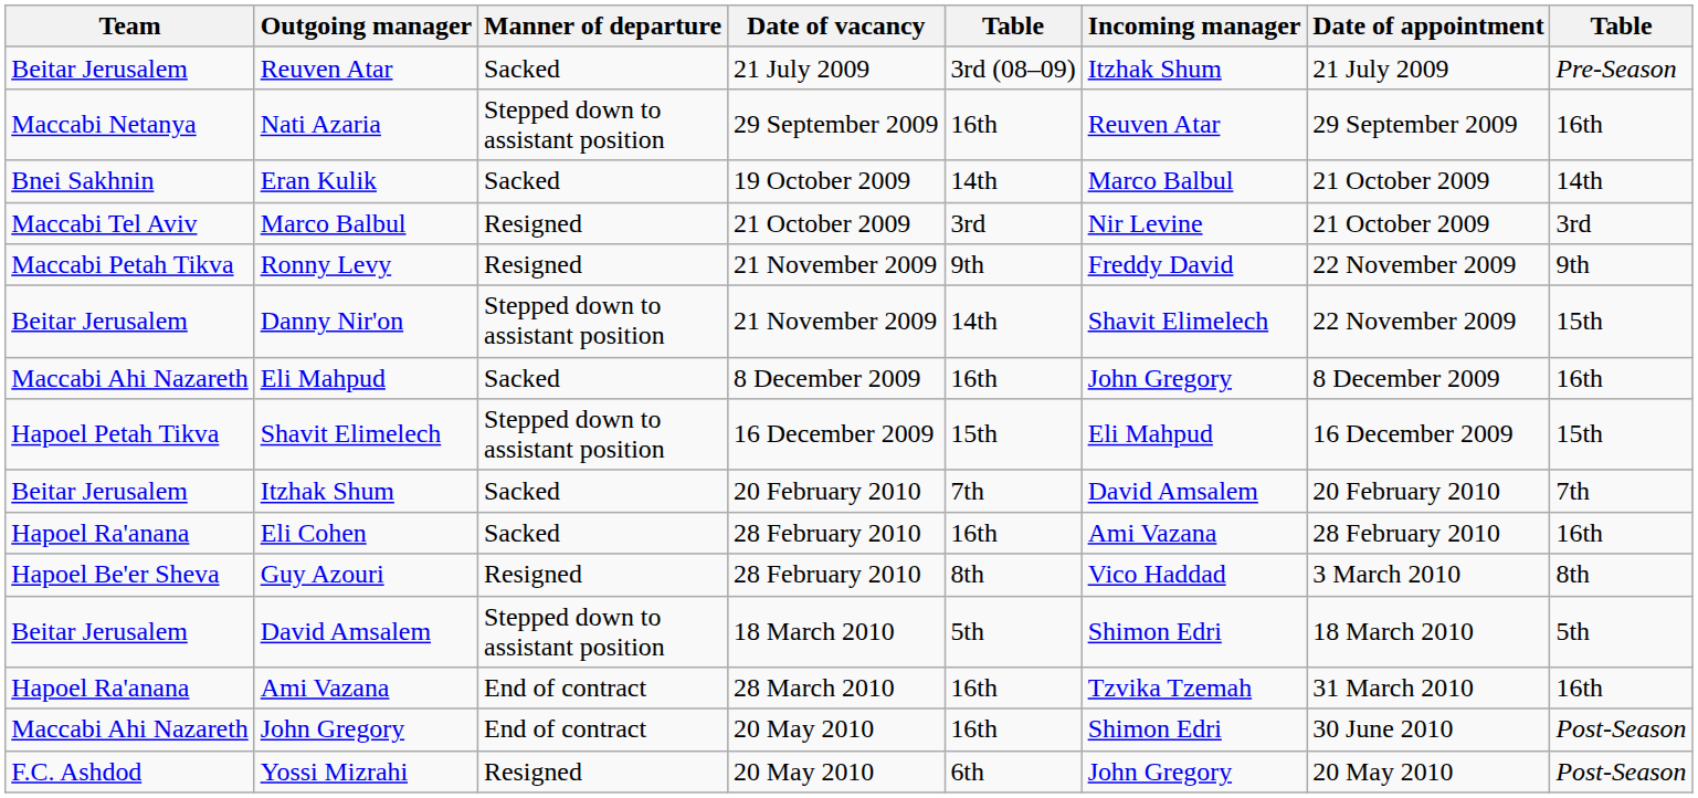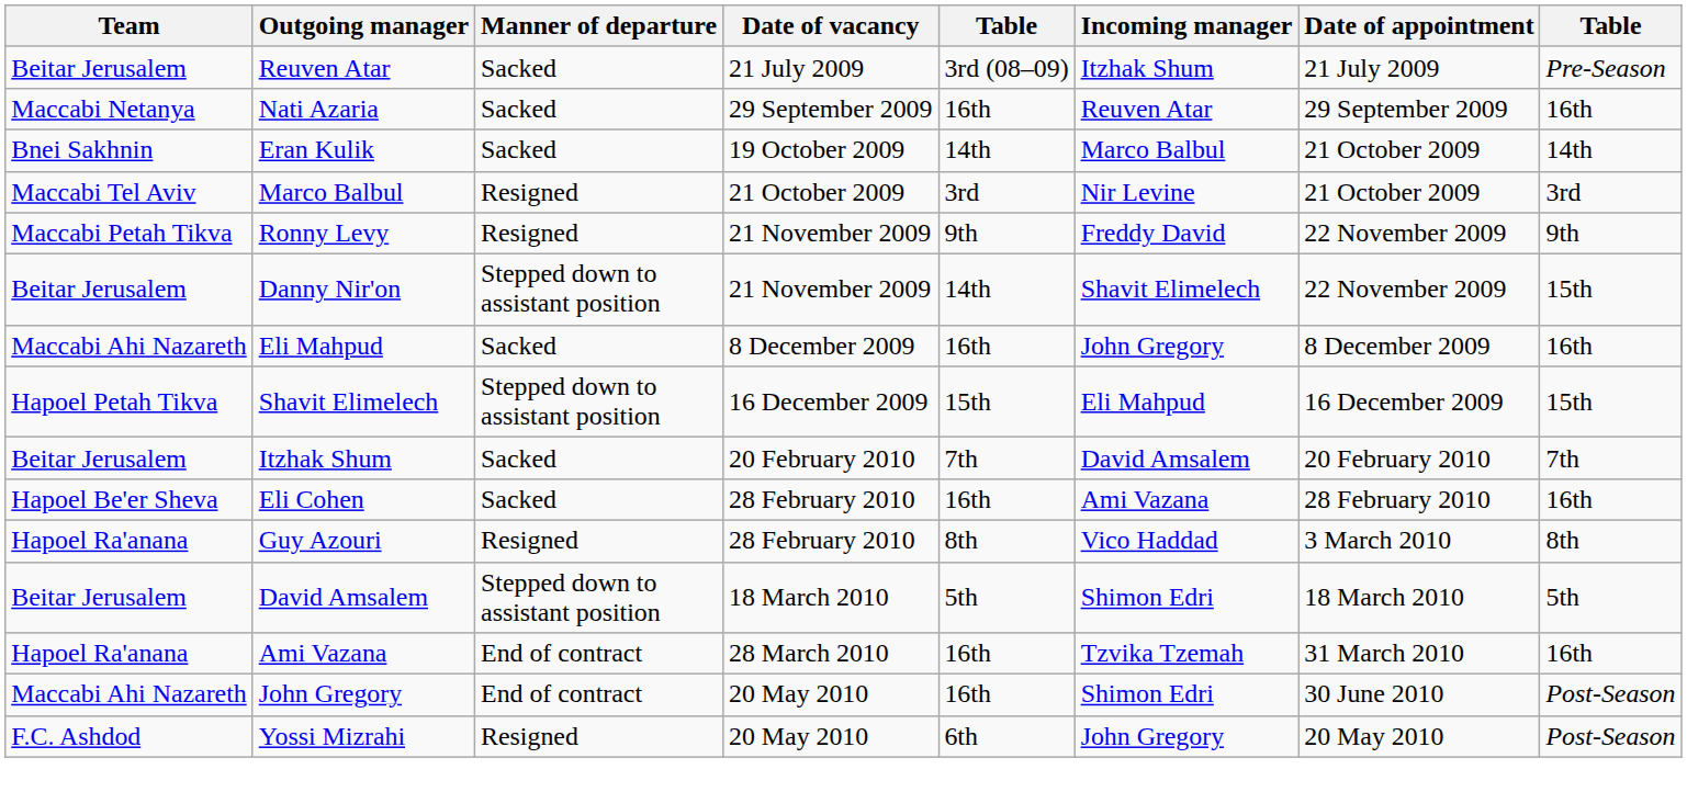Nati Azaria | Manner of departure: Stepped down to assistant position -> Sacked
Eli Cohen | Team: Hapoel Ra'anana -> Hapoel Be'er Sheva
Guy Azouri | Team: Hapoel Be'er Sheva -> Hapoel Ra'anana
